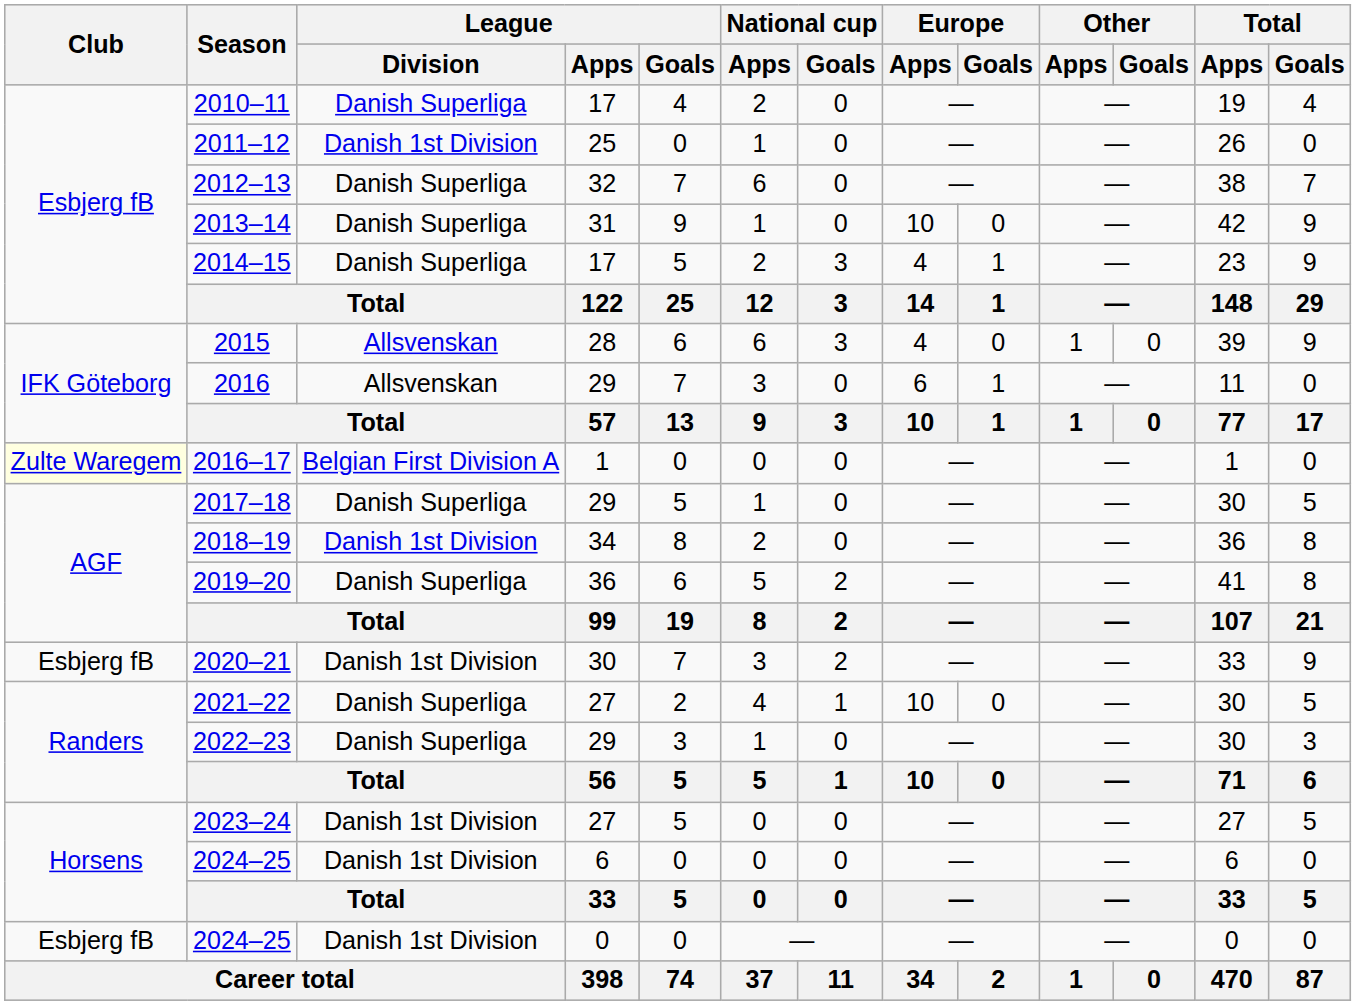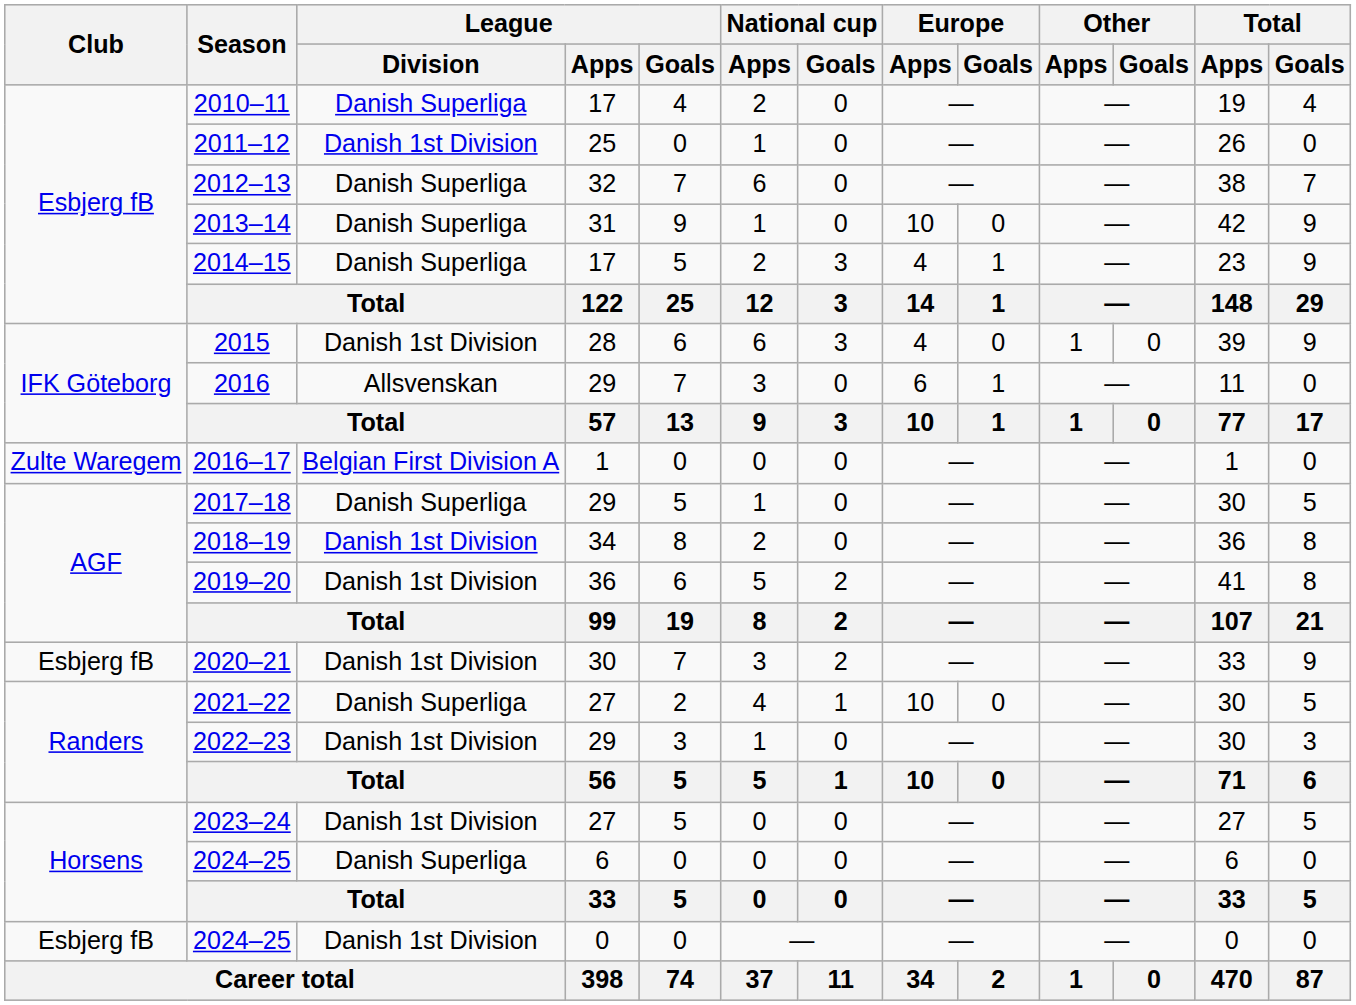2015 | League / Division: Allsvenskan -> Danish 1st Division
2016–17 | Club: lightyellow background -> no background
2019–20 | League / Division: Danish Superliga -> Danish 1st Division
2022–23 | League / Division: Danish Superliga -> Danish 1st Division
2024–25 / 6 | League / Division: Danish 1st Division -> Danish Superliga
